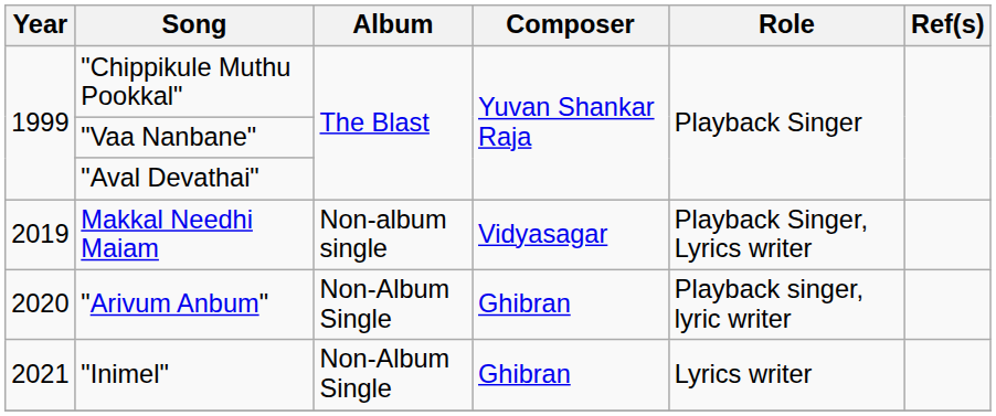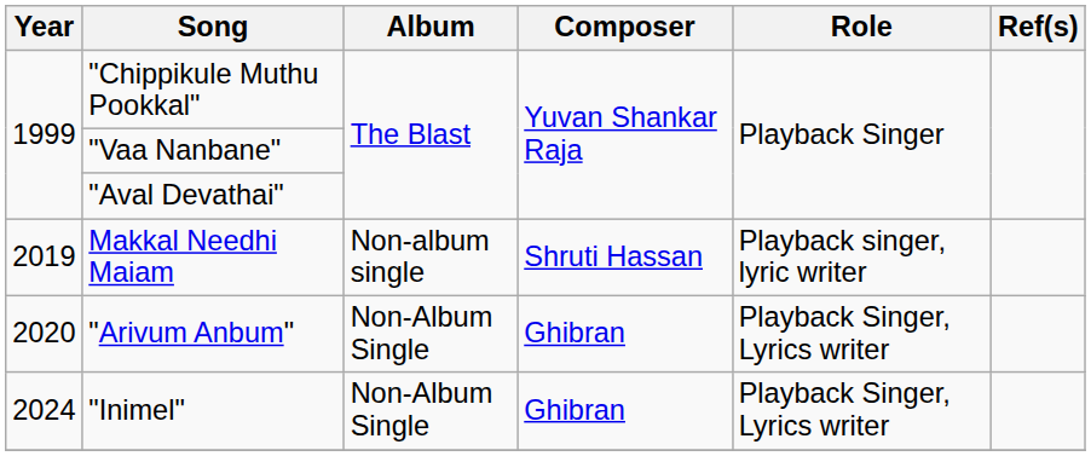Makkal Needhi Maiam | Composer: Vidyasagar -> Shruti Hassan
Makkal Needhi Maiam | Role: Playback Singer, Lyrics writer -> Playback singer, lyric writer
"Arivum Anbum" | Role: Playback singer, lyric writer -> Playback Singer, Lyrics writer
"Inimel" | Year: 2021 -> 2024
"Inimel" | Role: Lyrics writer -> Playback Singer, Lyrics writer
